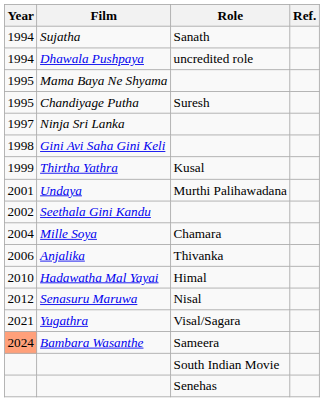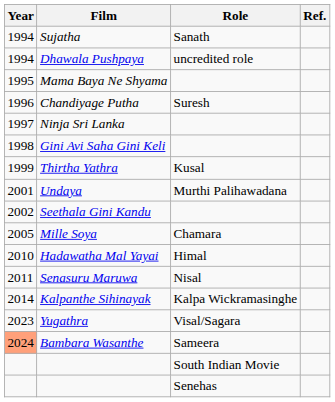Chandiyage Putha | Year: 1995 -> 1996
Mille Soya | Year: 2004 -> 2005
- row: 2006 | Anjalika | Thivanka
Senasuru Maruwa | Year: 2012 -> 2011
+ row: 2014 | Kalpanthe Sihinayak | Kalpa Wickramasinghe
Yugathra | Year: 2021 -> 2023
